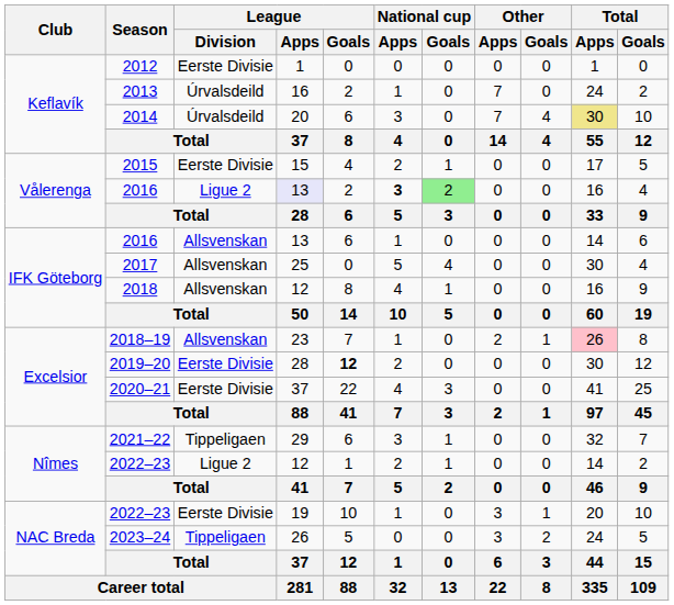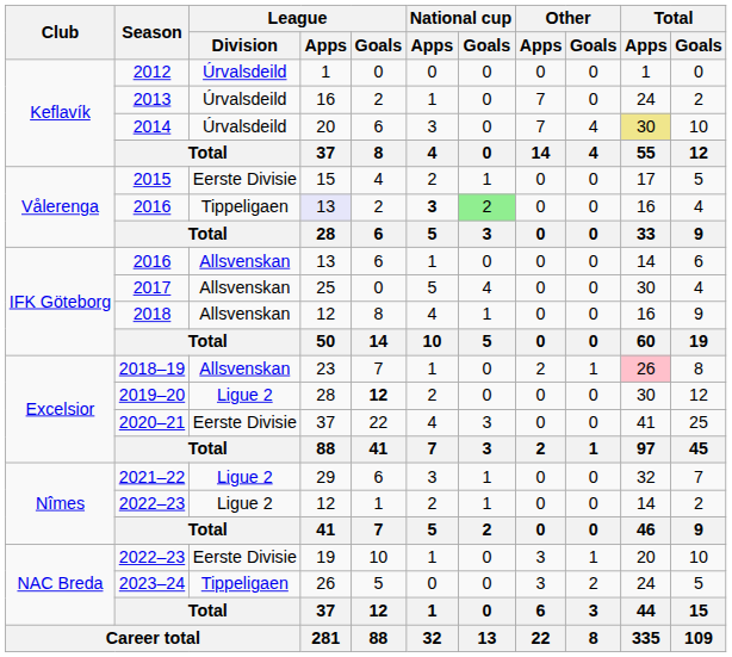2012 | League / Division: Eerste Divisie -> Úrvalsdeild
Vålerenga / 2016 | League / Division: Ligue 2 -> Tippeligaen
2019–20 | League / Division: Eerste Divisie -> Ligue 2
2021–22 | League / Division: Tippeligaen -> Ligue 2
